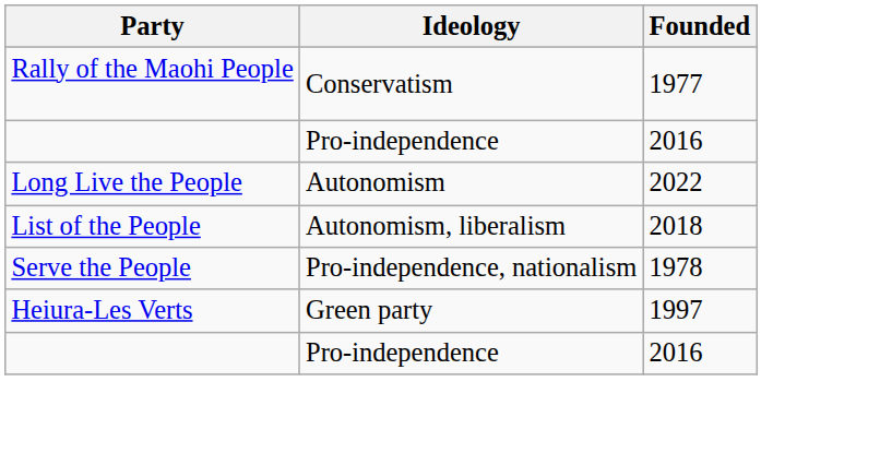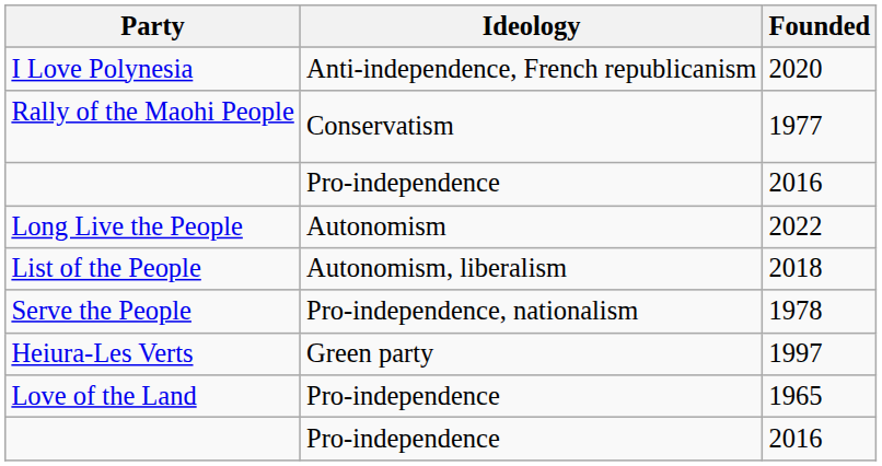+ row: I Love Polynesia | Anti-independence, French republicanism | 2020
+ row: Love of the Land | Pro-independence | 1965
